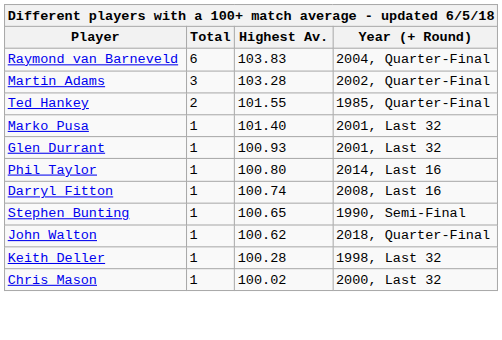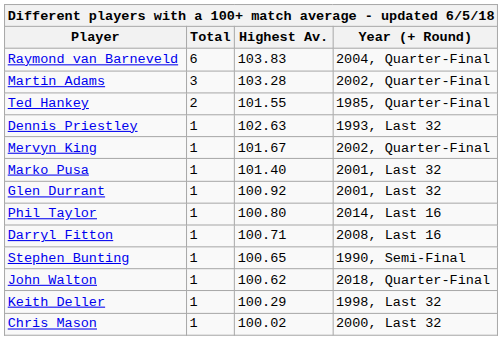+ row: Dennis Priestley | 1 | 102.63 | 1993, Last 32
+ row: Mervyn King | 1 | 101.67 | 2002, Quarter-Final
Glen Durrant | Highest Av.: 100.93 -> 100.92
Darryl Fitton | Highest Av.: 100.74 -> 100.71
Keith Deller | Highest Av.: 100.28 -> 100.29
